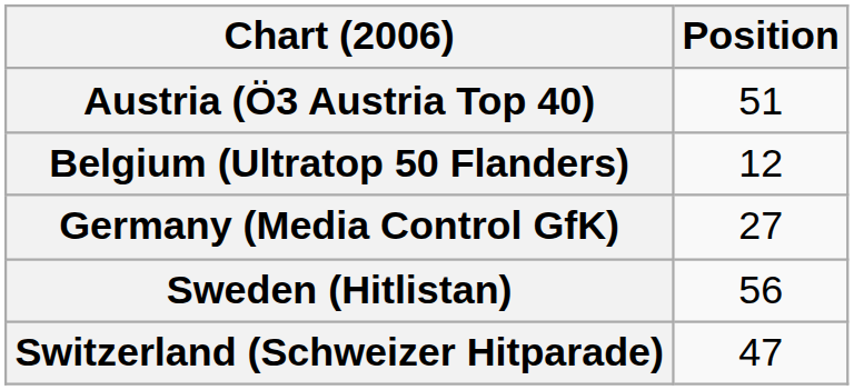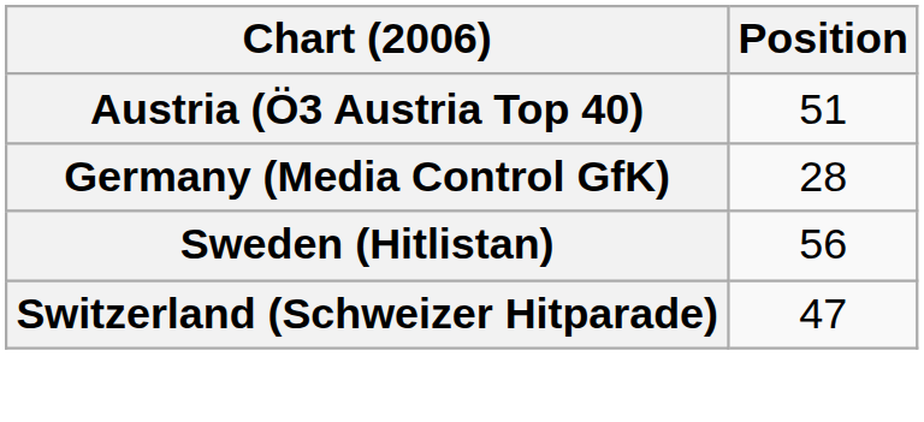- row: Belgium (Ultratop 50 Flanders) | 12
Germany (Media Control GfK) | Position: 27 -> 28
